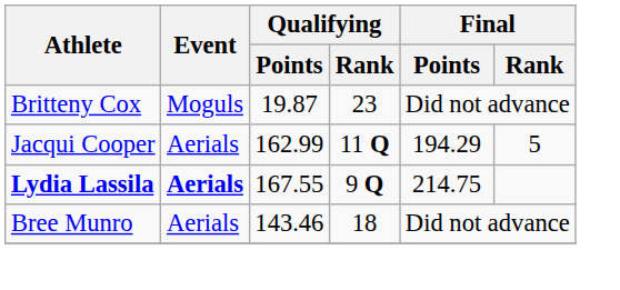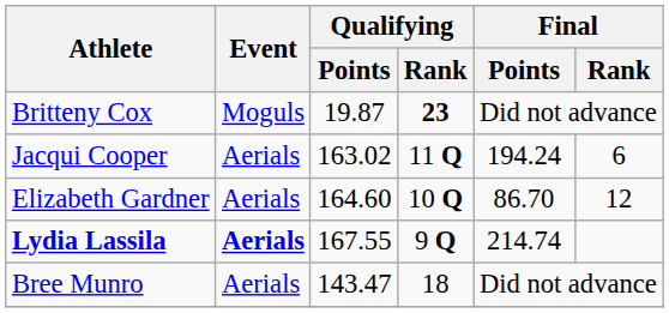Britteny Cox | Qualifying / Rank: normal -> bold
Jacqui Cooper | Qualifying / Points: 162.99 -> 163.02
Jacqui Cooper | Final / Points: 194.29 -> 194.24
Jacqui Cooper | Final / Rank: 5 -> 6
+ row: Elizabeth Gardner | Aerials | 164.60 | 10 Q | 86.70 | 12
Lydia Lassila | Final / Points: 214.75 -> 214.74
Bree Munro | Qualifying / Points: 143.46 -> 143.47
